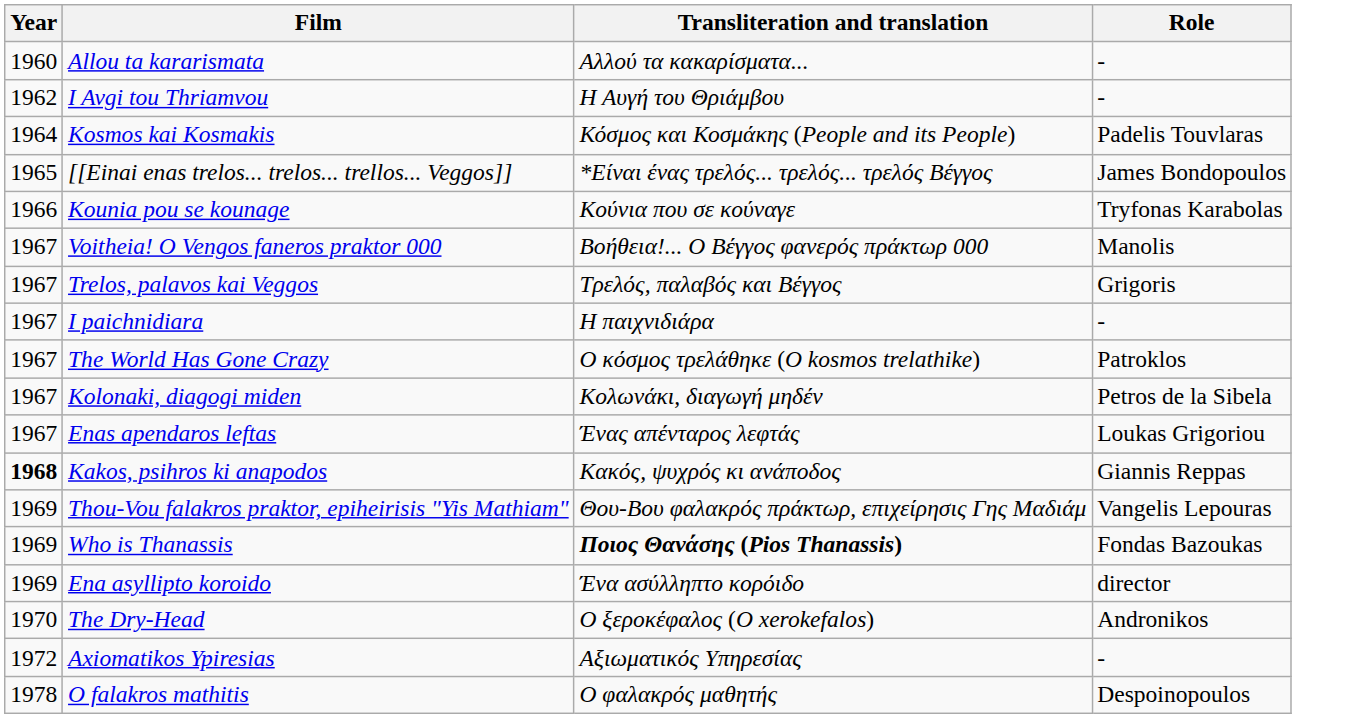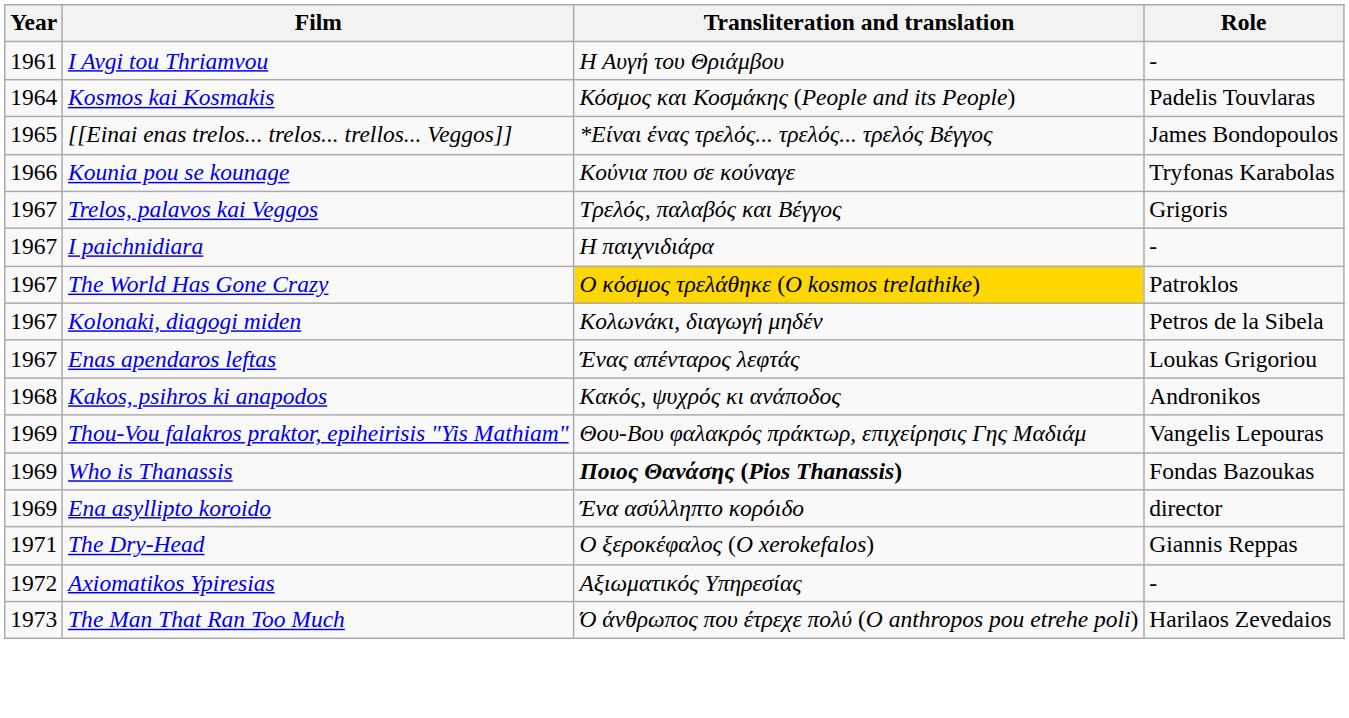- row: 1960 | Allou ta kararismata | Αλλού τα κακαρίσματα... | -
I Avgi tou Thriamvou | Year: 1962 -> 1961
- row: 1967 | Voitheia! O Vengos faneros praktor 000 | Βοήθεια!... O Βέγγος φανερός πράκτωρ 000 | Manolis
The World Has Gone Crazy | Transliteration and translation: no background -> gold background
Kakos, psihros ki anapodos | Year: bold -> normal
Kakos, psihros ki anapodos | Role: Giannis Reppas -> Andronikos
The Dry-Head | Year: 1970 -> 1971
The Dry-Head | Role: Andronikos -> Giannis Reppas
+ row: 1973 | The Man That Ran Too Much | Ό άνθρωπος που έτρεχε πολύ (O anthropos pou etrehe poli) | Harilaos Zevedaios
- row: 1978 | O falakros mathitis | Ο φαλακρός μαθητής | Despoinopoulos
